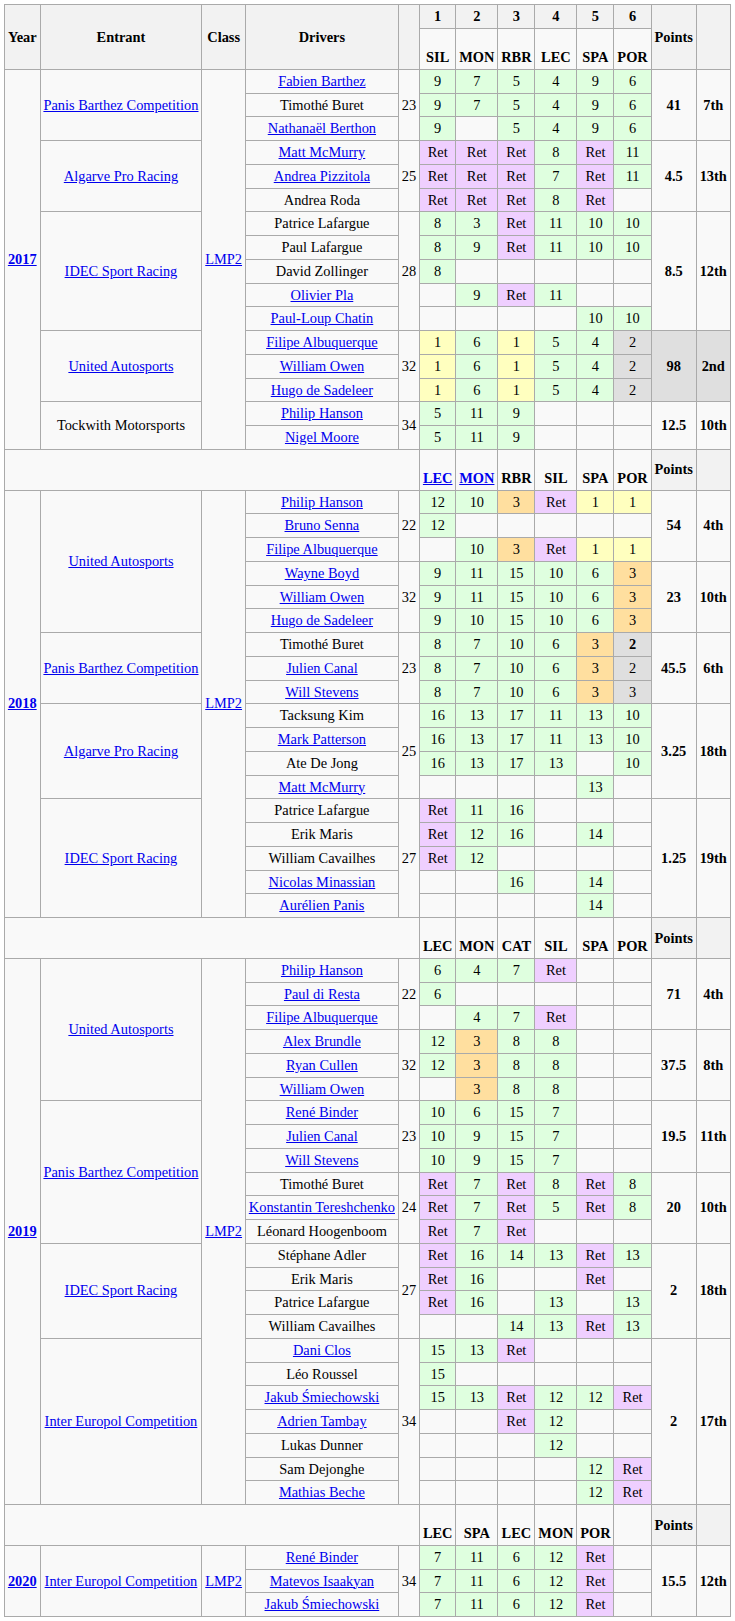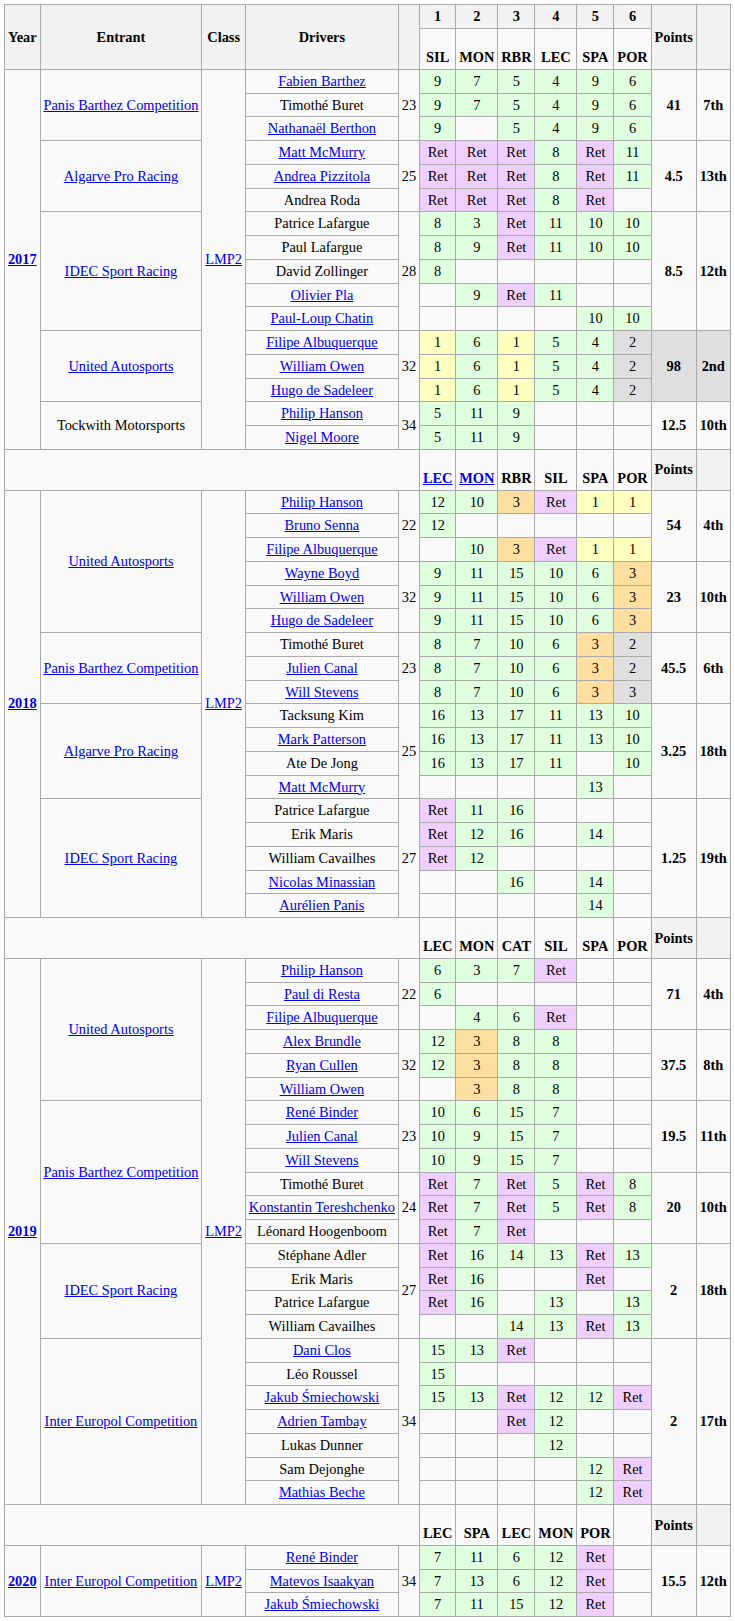Andrea Pizzitola | 4: 7 -> 8
2018 / Hugo de Sadeleer | 2: 10 -> 11
2018 / Timothé Buret | 6: bold -> normal
Ate De Jong | 4: 13 -> 11
2019 / Philip Hanson | 2: 4 -> 3
2019 / Filipe Albuquerque | 3: 7 -> 6
2019 / Timothé Buret | 4: 8 -> 5
Matevos Isaakyan | 2: 11 -> 13
2020 / Jakub Śmiechowski | 3: 6 -> 15
